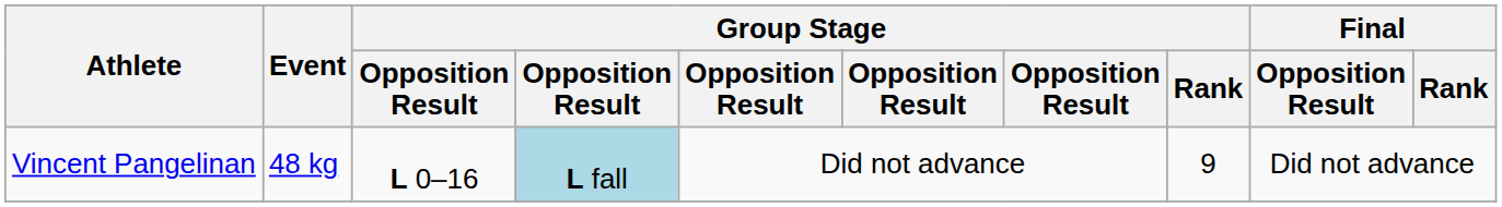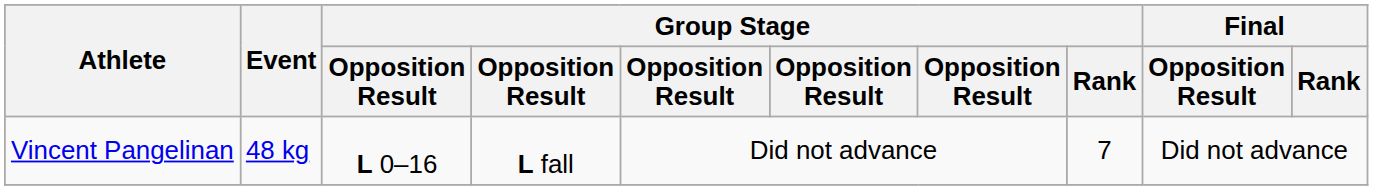Vincent Pangelinan | column 4: lightblue background -> no background
Vincent Pangelinan | Group Stage / Rank: 9 -> 7
